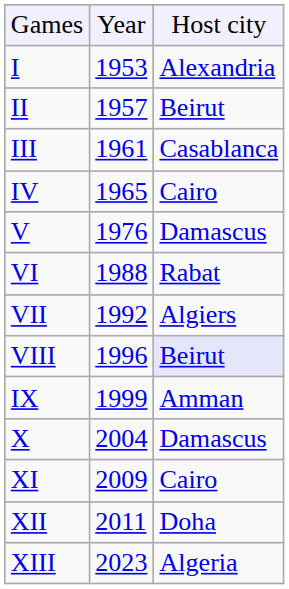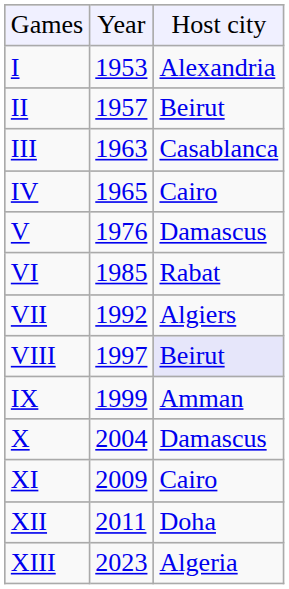III | column 2: 1961 -> 1963
VI | column 2: 1988 -> 1985
VIII | column 2: 1996 -> 1997
